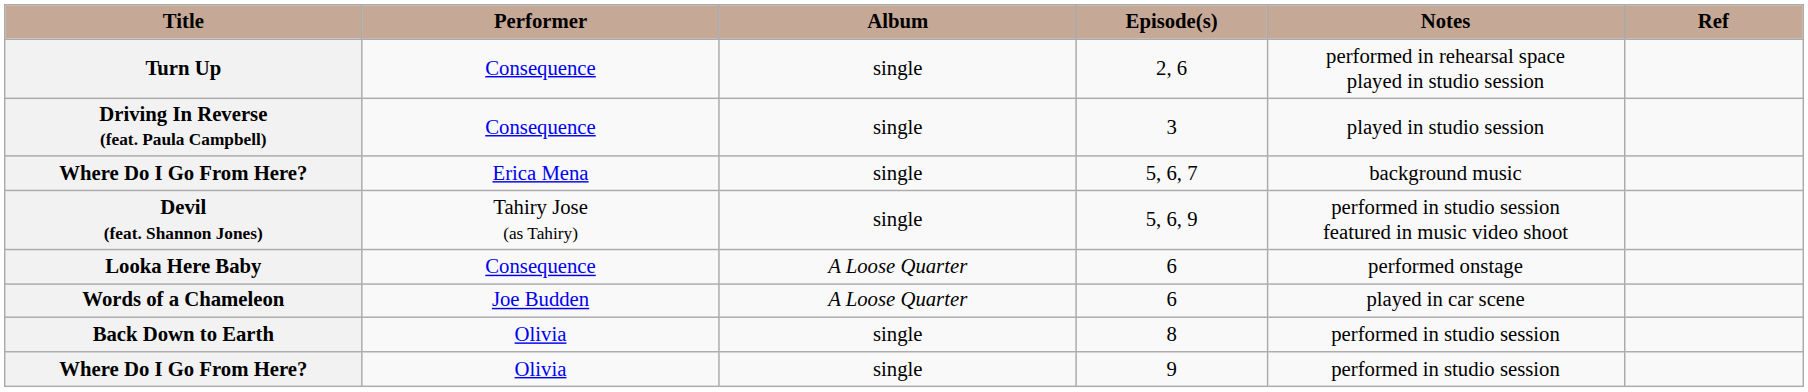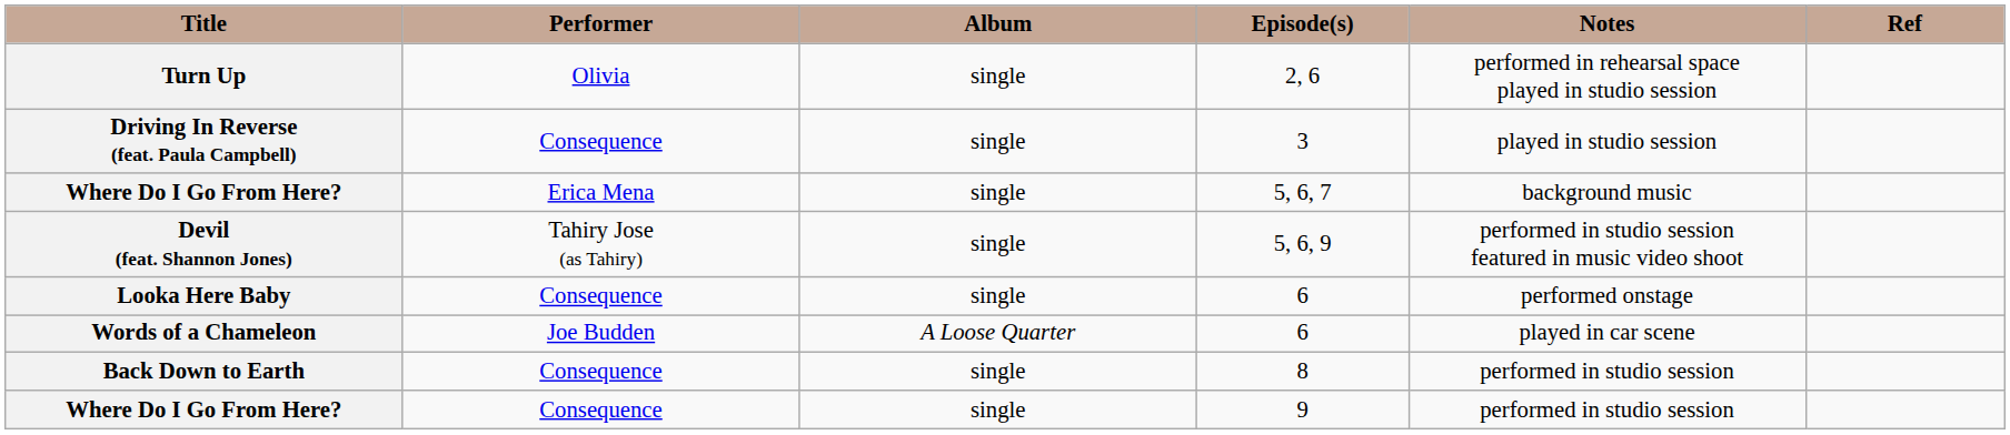Turn Up | Performer: Consequence -> Olivia
Looka Here Baby | Album: A Loose Quarter -> single
Back Down to Earth | Performer: Olivia -> Consequence
Where Do I Go From Here? / 9 | Performer: Olivia -> Consequence
